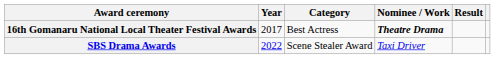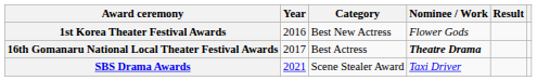+ row: 1st Korea Theater Festival Awards | 2016 | Best New Actress | Flower Gods
SBS Drama Awards | Year: 2022 -> 2021
